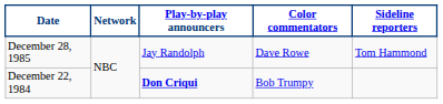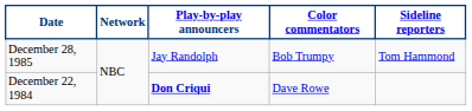December 28, 1985 | Color commentators: Dave Rowe -> Bob Trumpy
December 22, 1984 | Color commentators: Bob Trumpy -> Dave Rowe
